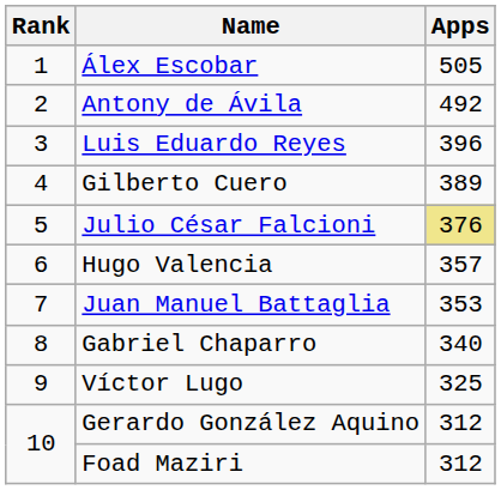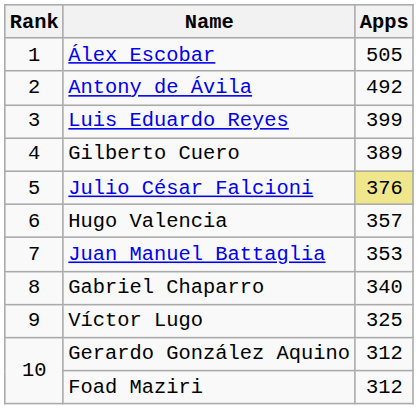Luis Eduardo Reyes | Apps: 396 -> 399
